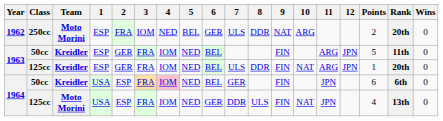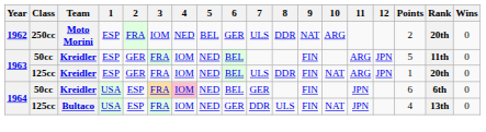1964 / 125cc | Team: Moto Morini -> Bultaco
